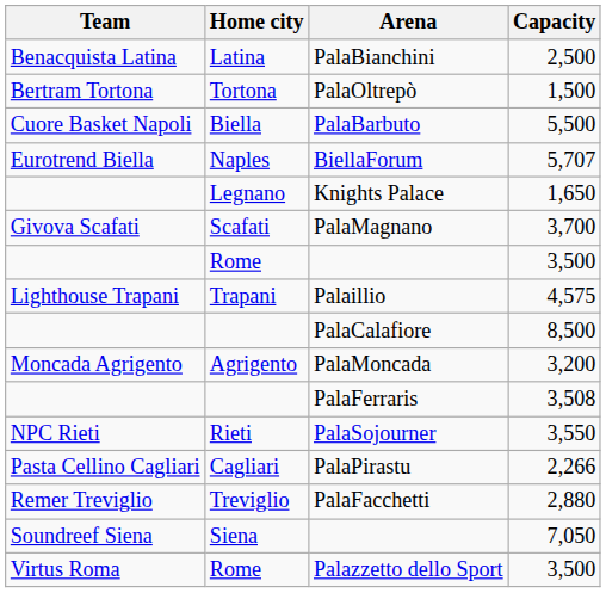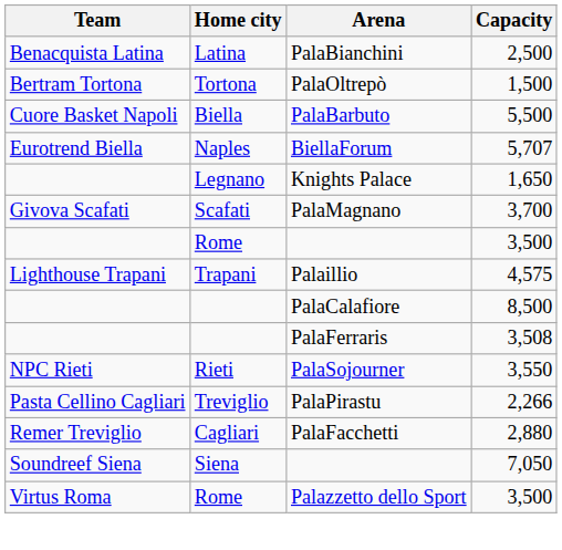- row: Moncada Agrigento | Agrigento | PalaMoncada | 3,200
PalaPirastu | Home city: Cagliari -> Treviglio
PalaFacchetti | Home city: Treviglio -> Cagliari
